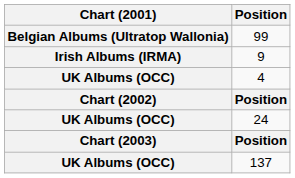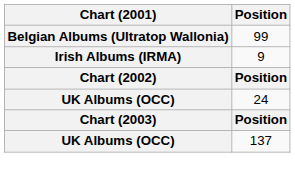- row: UK Albums (OCC) | 4
